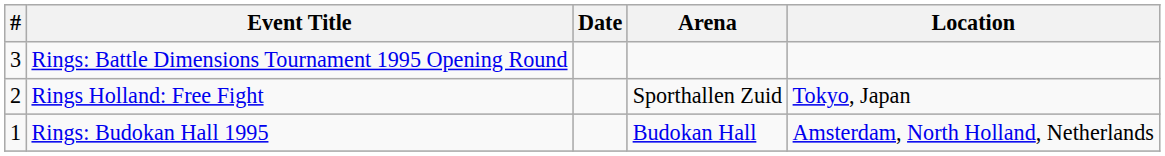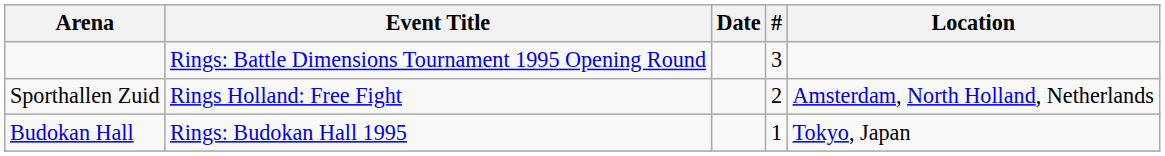columns swapped: # <-> Arena
Rings Holland: Free Fight | Location: Tokyo, Japan -> Amsterdam, North Holland, Netherlands
Rings: Budokan Hall 1995 | Location: Amsterdam, North Holland, Netherlands -> Tokyo, Japan
